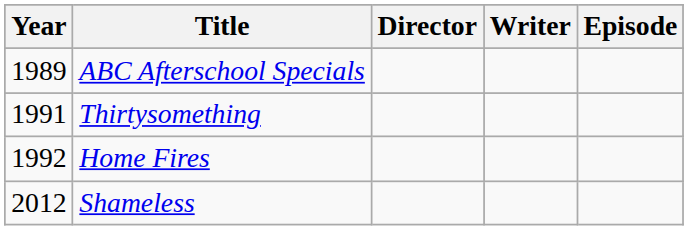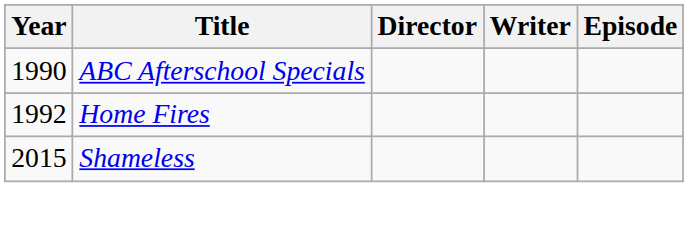ABC Afterschool Specials | Year: 1989 -> 1990
- row: 1991 | Thirtysomething
Shameless | Year: 2012 -> 2015
